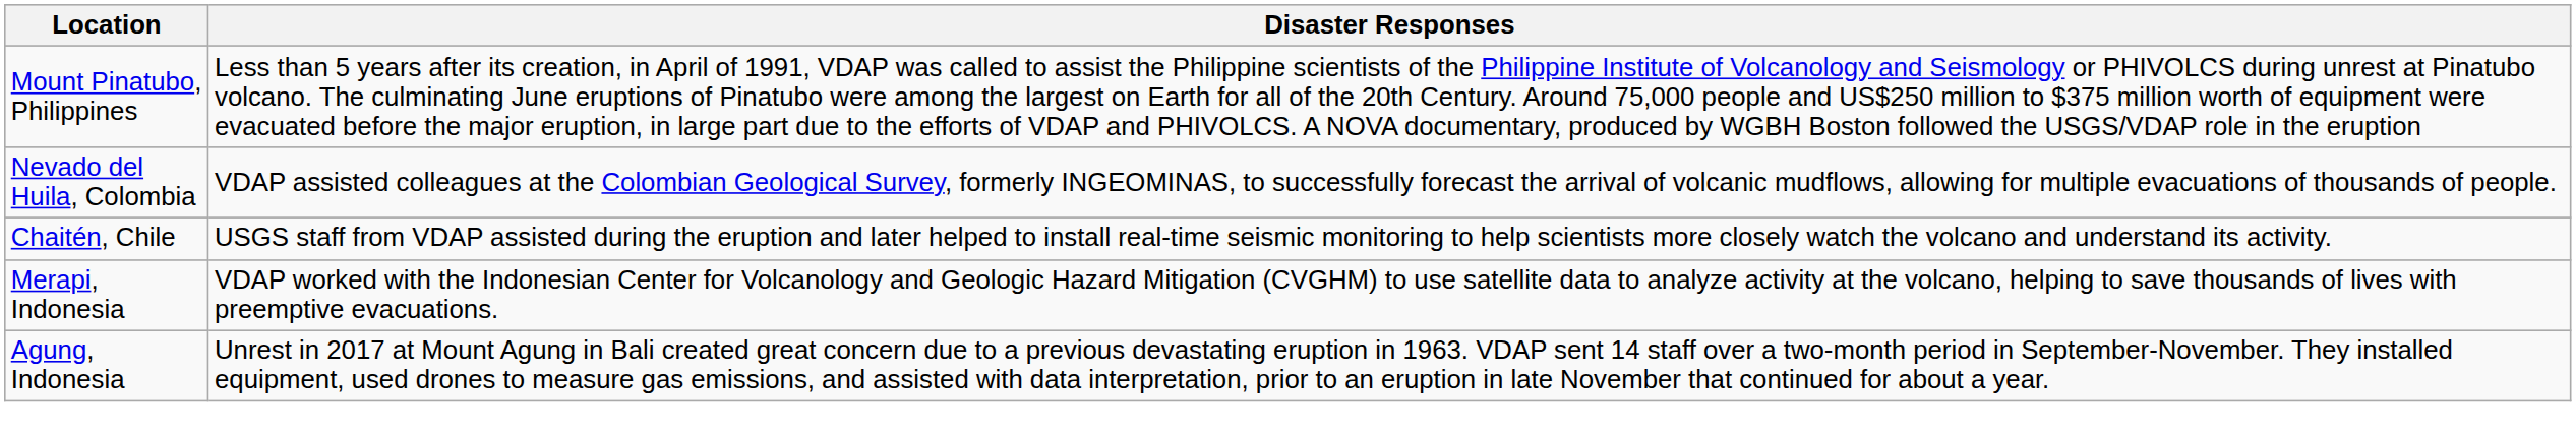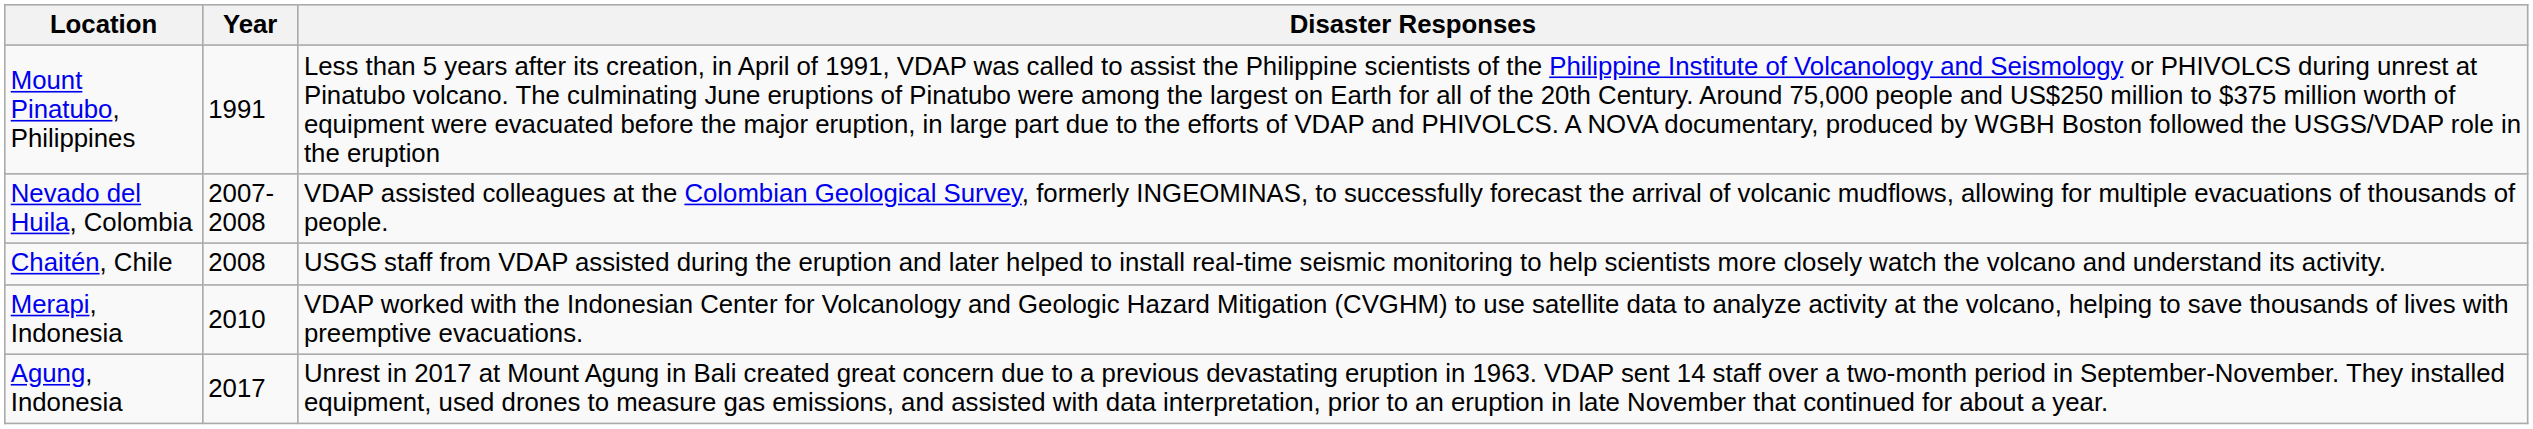+ column: Year | 1991 | 2007-2008 | 2008 | 2010 | 2017
